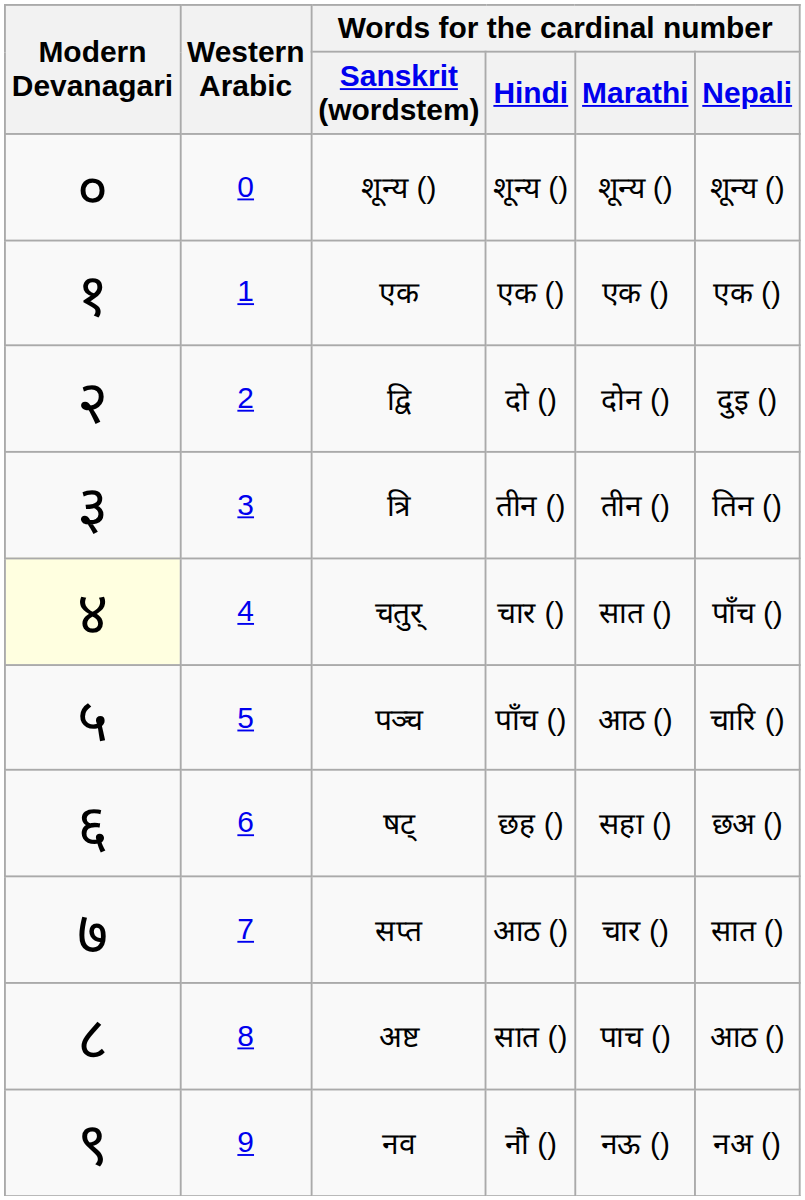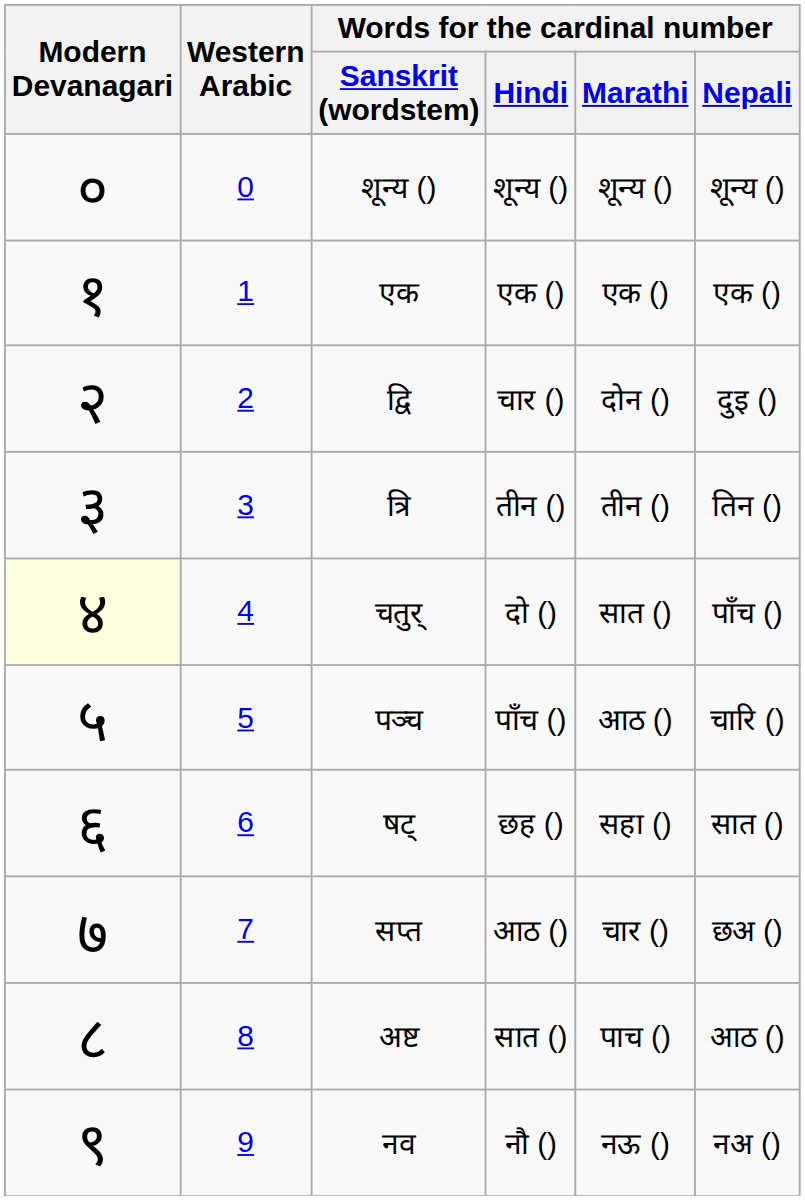द्वि | Words for the cardinal number / Hindi: दो () -> चार ()
चतुर् | Words for the cardinal number / Hindi: चार () -> दो ()
षट् | Words for the cardinal number / Nepali: छअ () -> सात ()
सप्त | Words for the cardinal number / Nepali: सात () -> छअ ()
